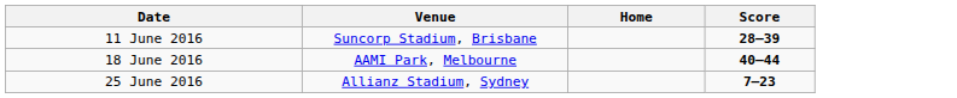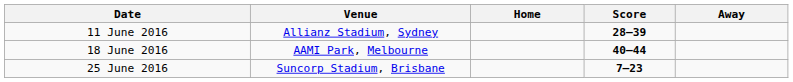+ column: Away
11 June 2016 | Venue: Suncorp Stadium, Brisbane -> Allianz Stadium, Sydney
25 June 2016 | Venue: Allianz Stadium, Sydney -> Suncorp Stadium, Brisbane
